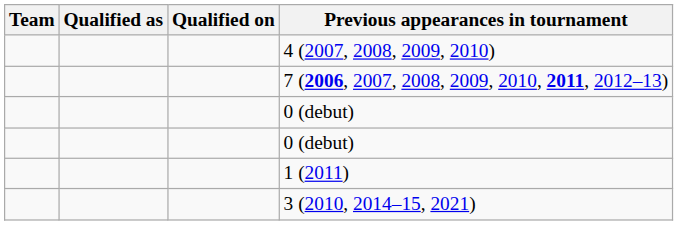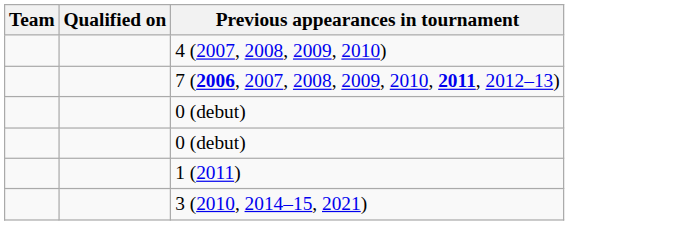- column: Qualified as
